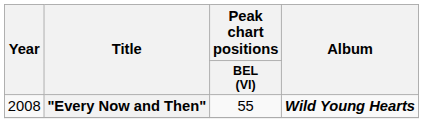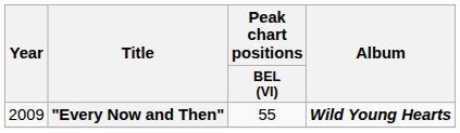"Every Now and Then" | Year: 2008 -> 2009
